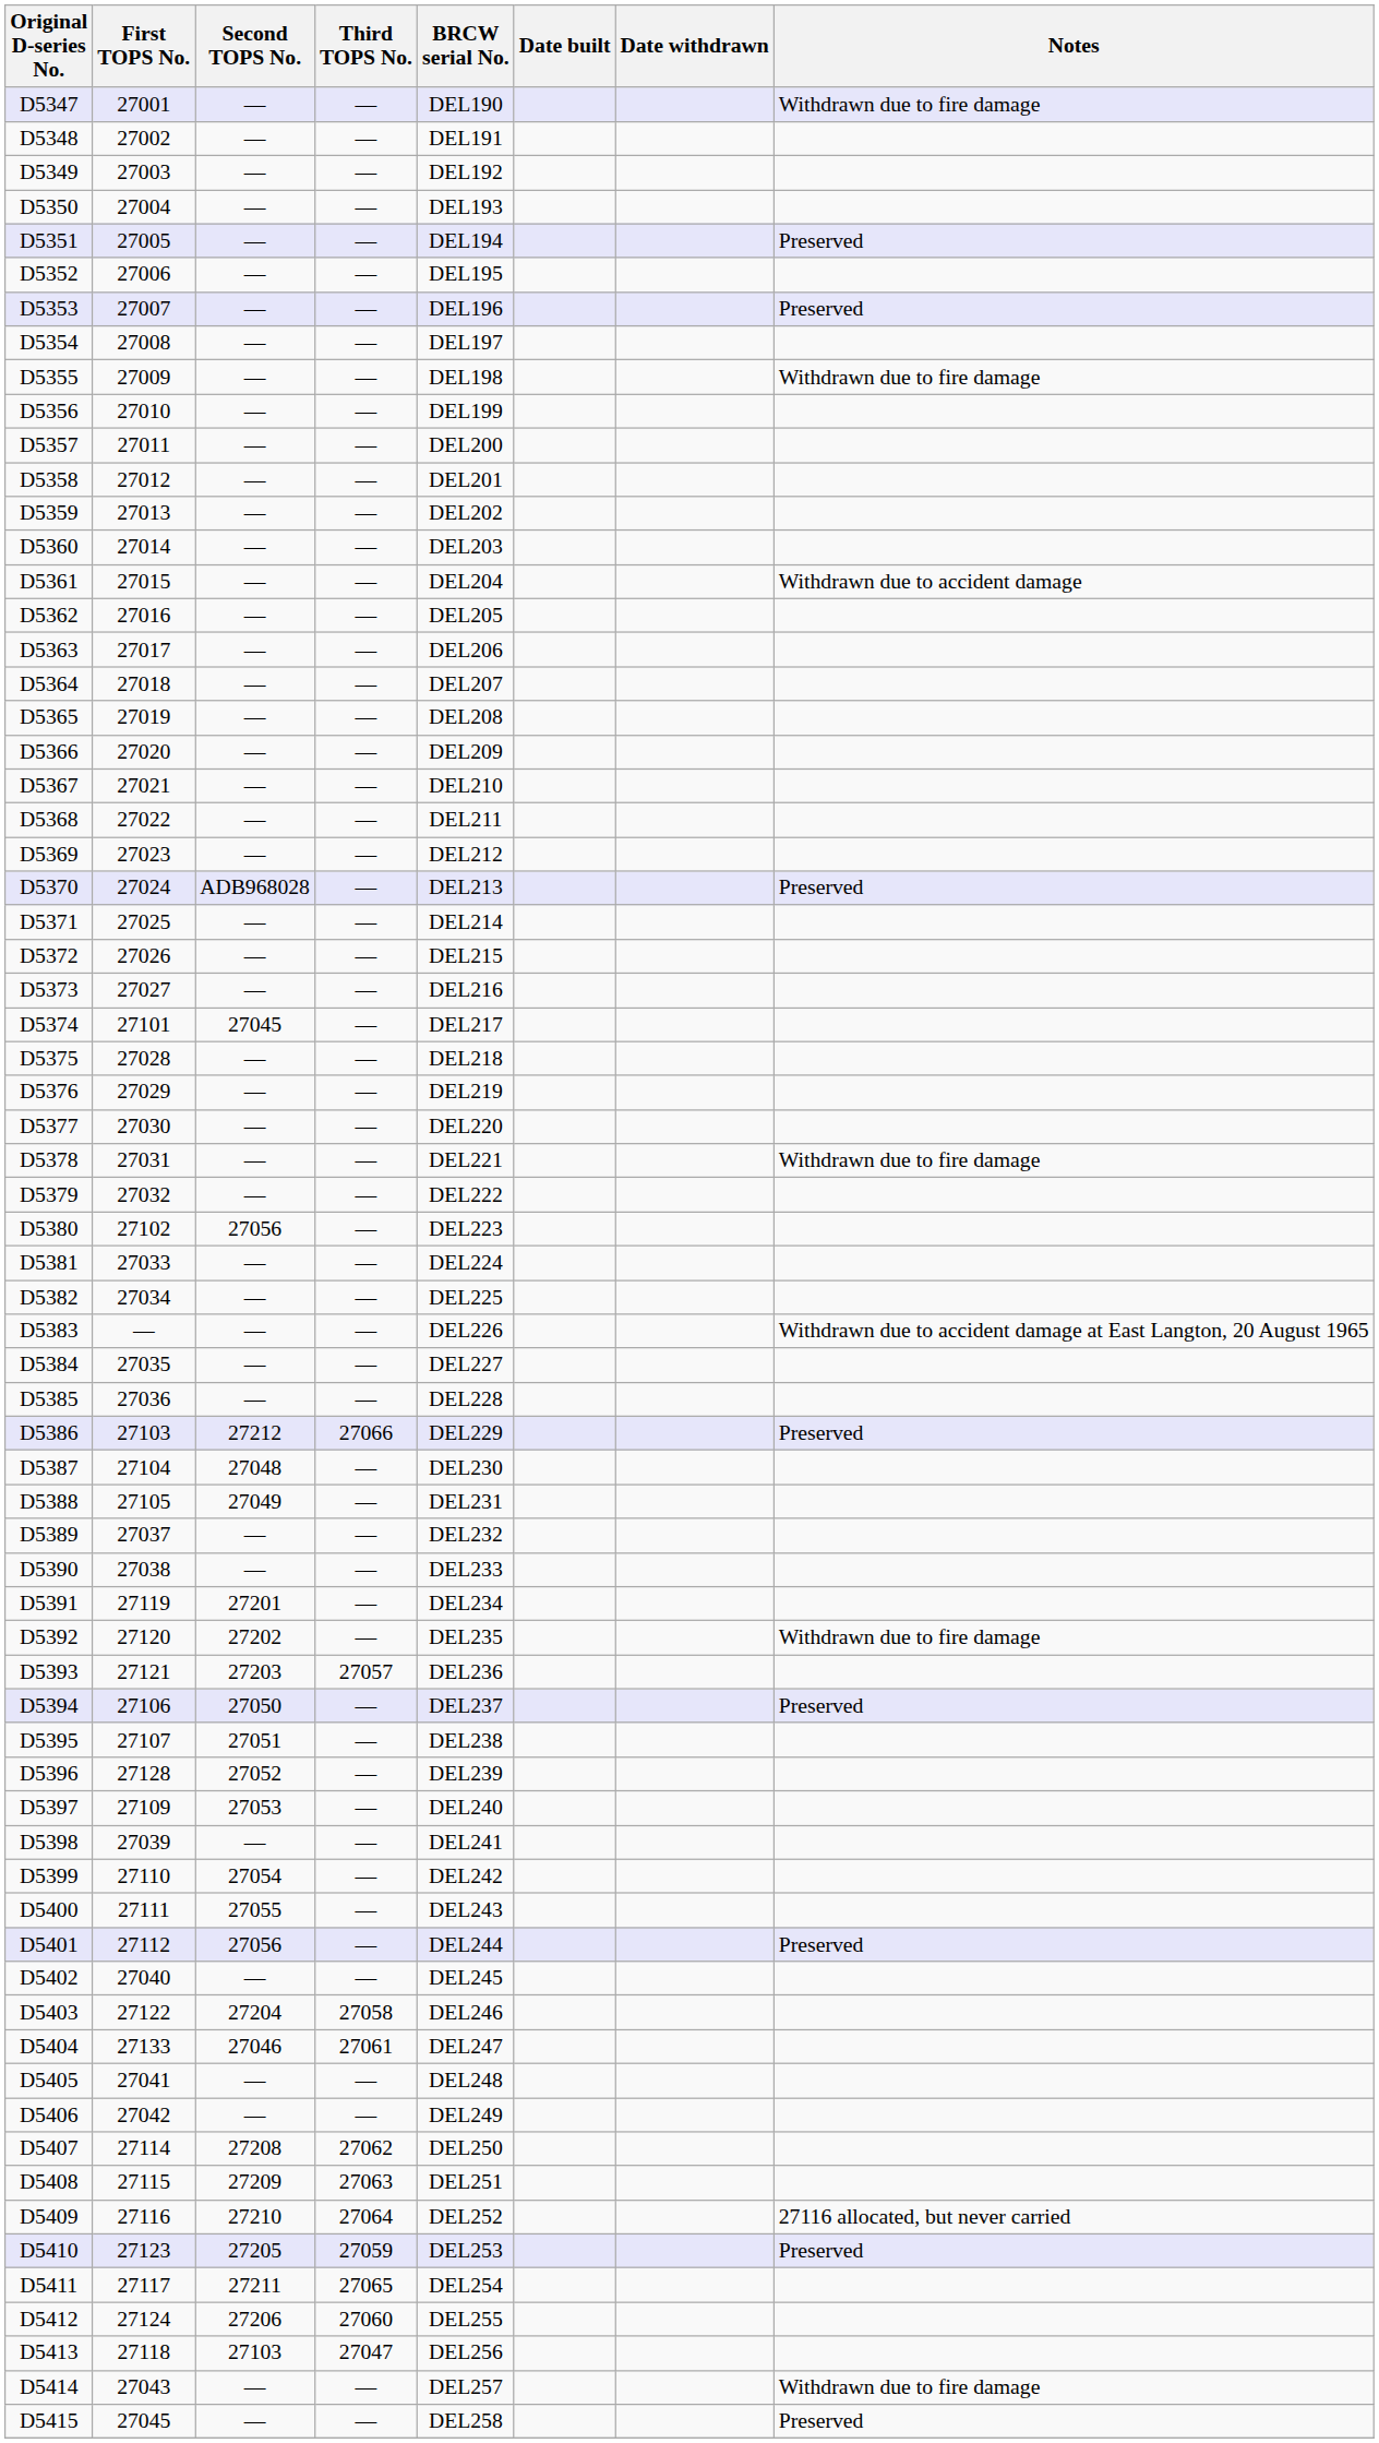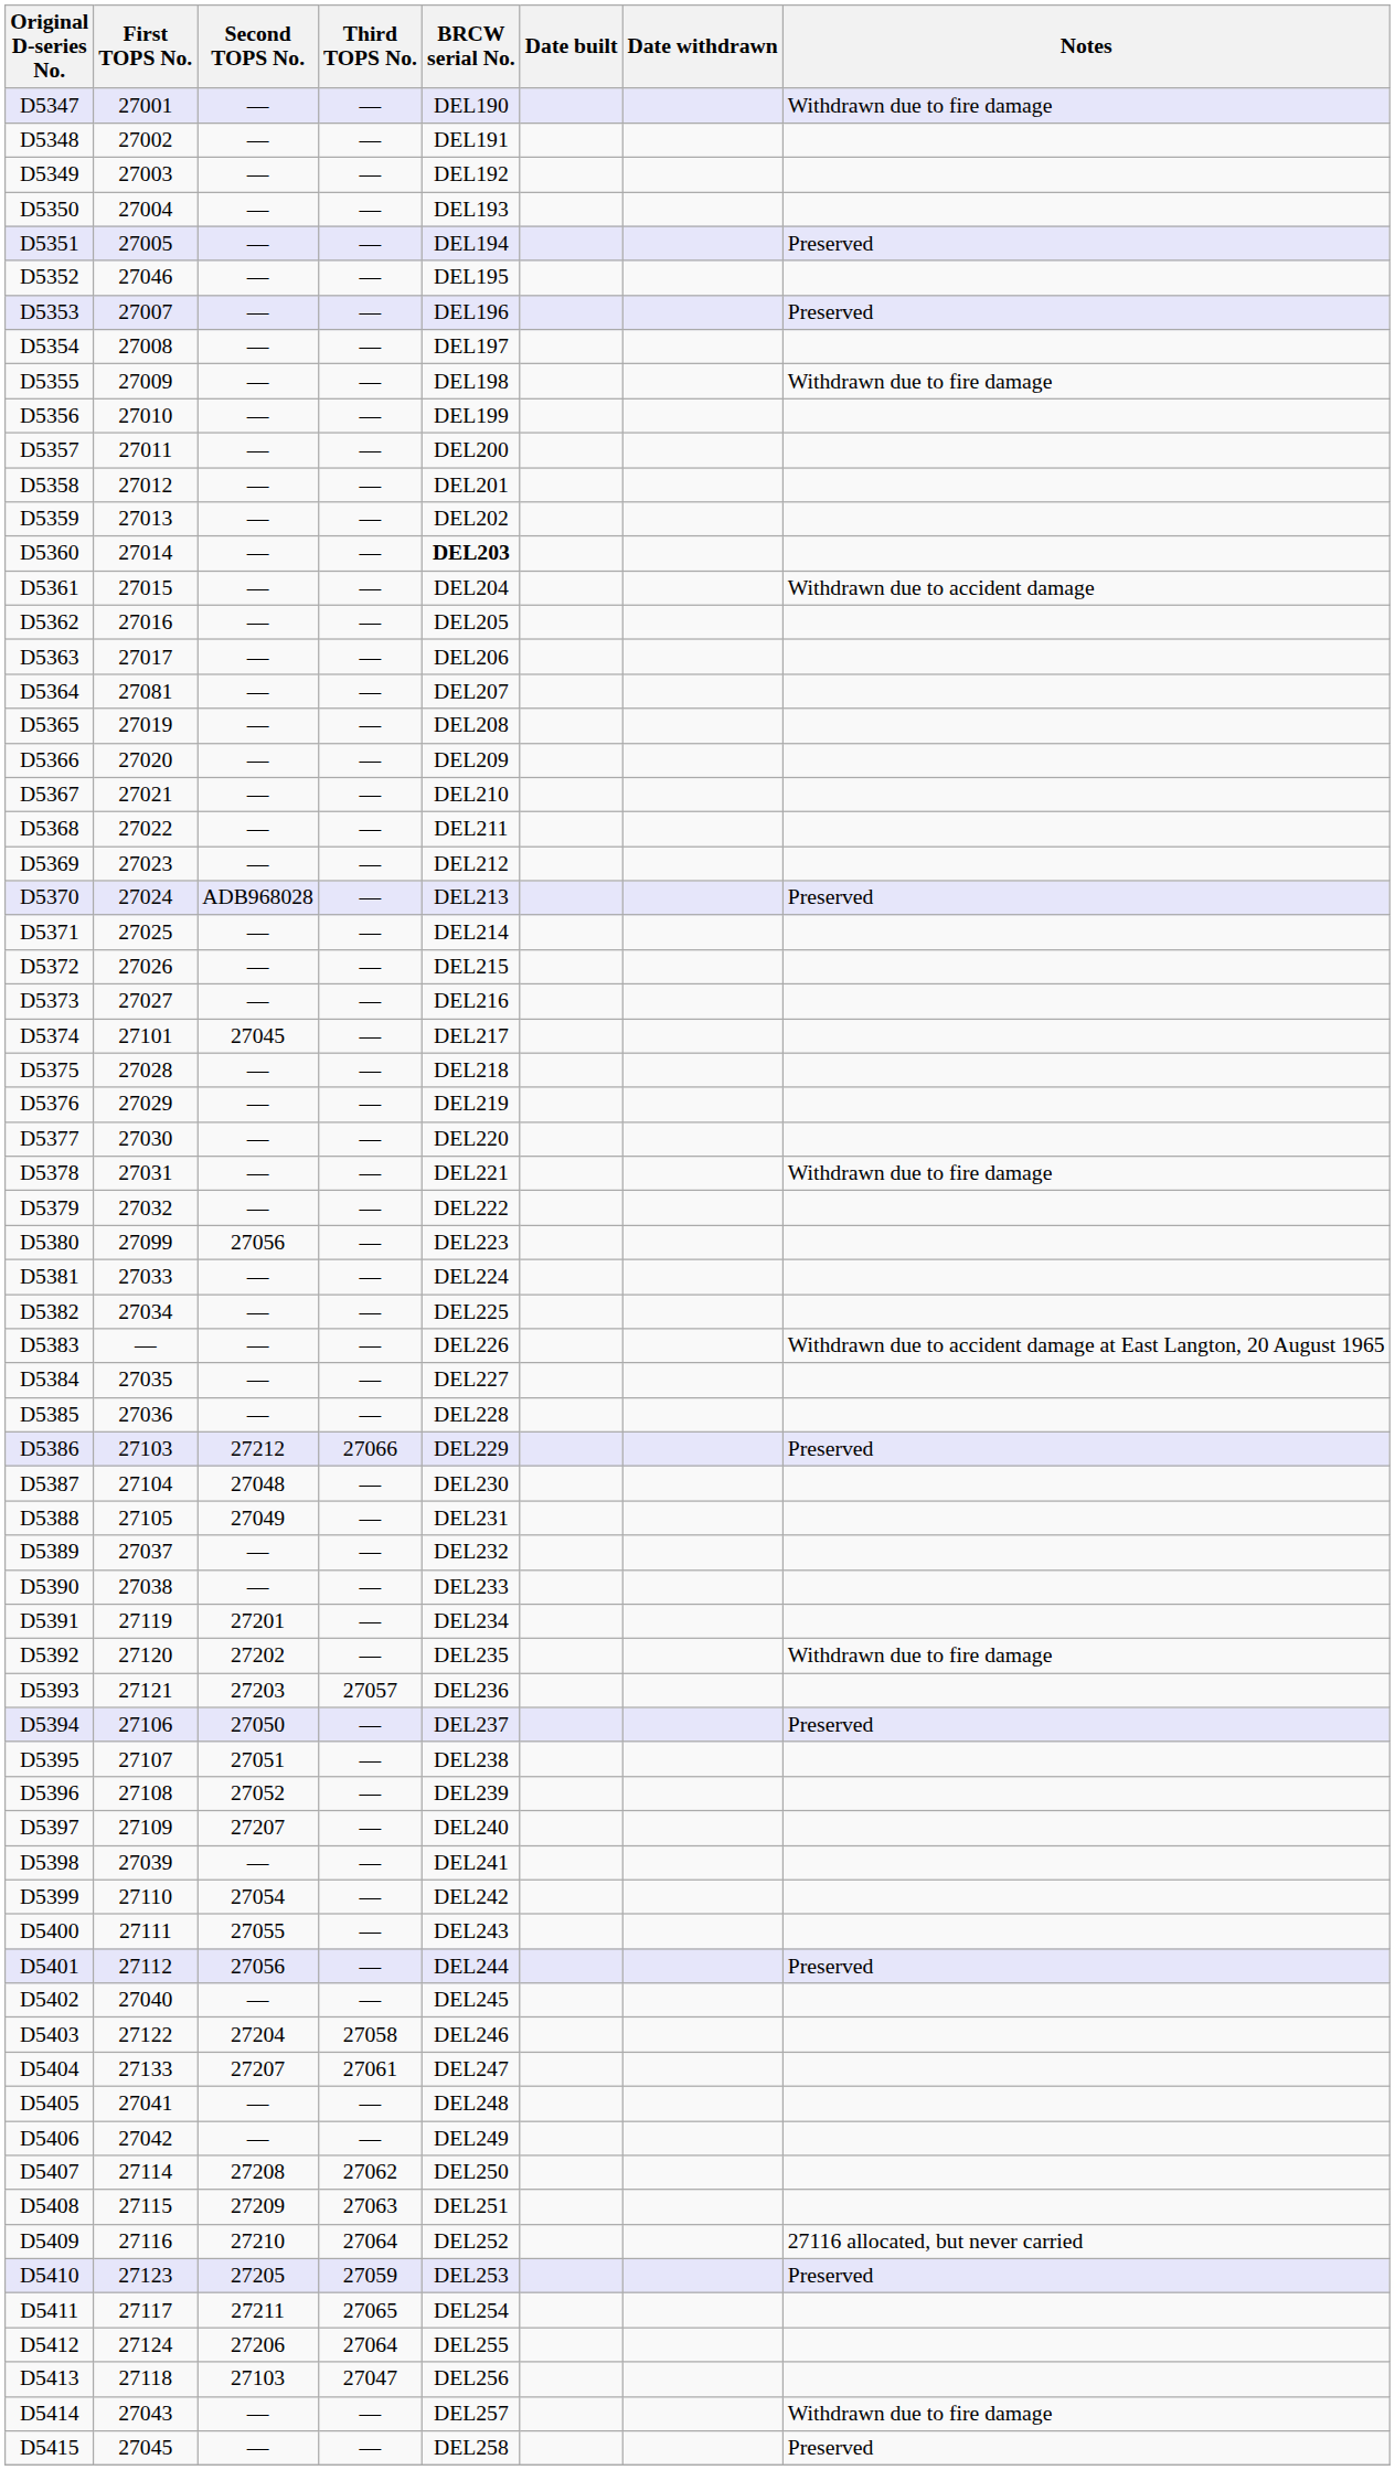D5352 | First TOPS No.: 27006 -> 27046
D5360 | BRCW serial No.: normal -> bold
D5364 | First TOPS No.: 27018 -> 27081
D5380 | First TOPS No.: 27102 -> 27099
D5396 | First TOPS No.: 27128 -> 27108
D5397 | Second TOPS No.: 27053 -> 27207
D5404 | Second TOPS No.: 27046 -> 27207
D5412 | Third TOPS No.: 27060 -> 27064
